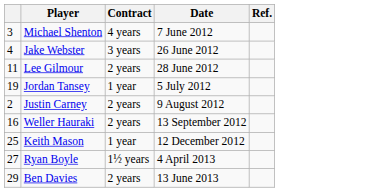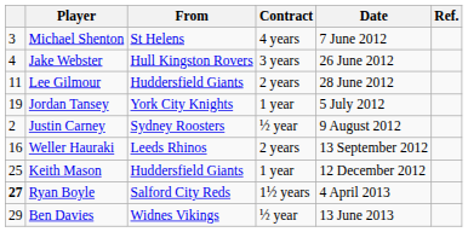+ column: From | St Helens | Hull Kingston Rovers | Huddersfield Giants | York City Knights | Sydney Roosters | Leeds Rhinos | Huddersfield Giants | Salford City Reds | Widnes Vikings
Justin Carney | Contract: 2 years -> ½ year
Ryan Boyle | column 1: normal -> bold
Ben Davies | Contract: 2 years -> ½ year
